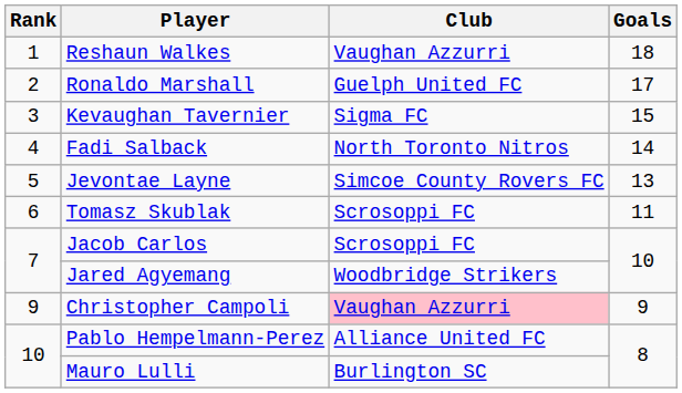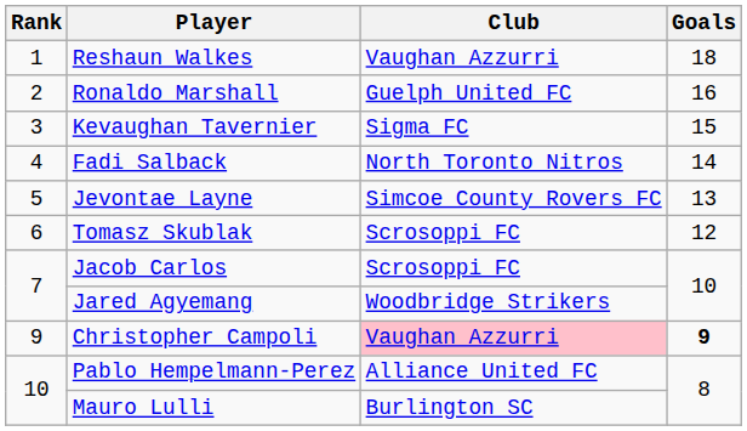Ronaldo Marshall | Goals: 17 -> 16
Tomasz Skublak | Goals: 11 -> 12
Christopher Campoli | Goals: normal -> bold
